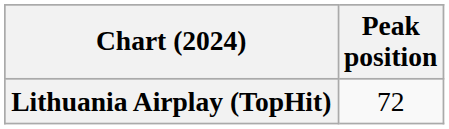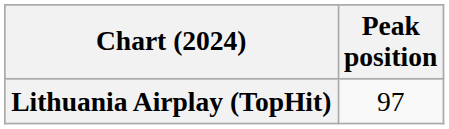Lithuania Airplay (TopHit) | Peak position: 72 -> 97
